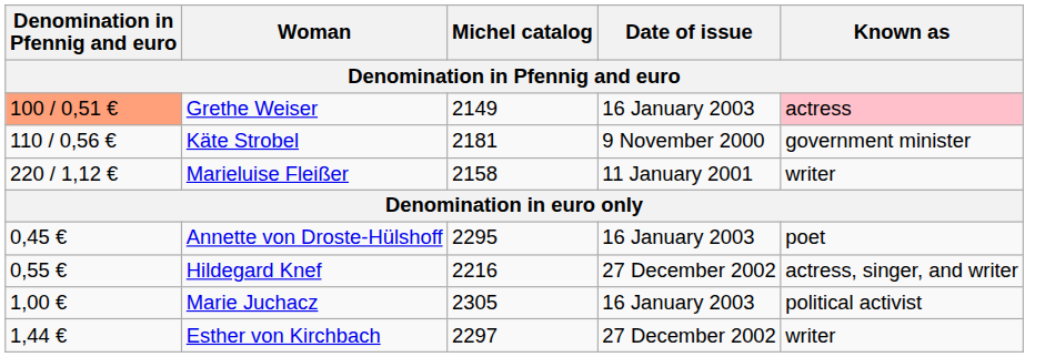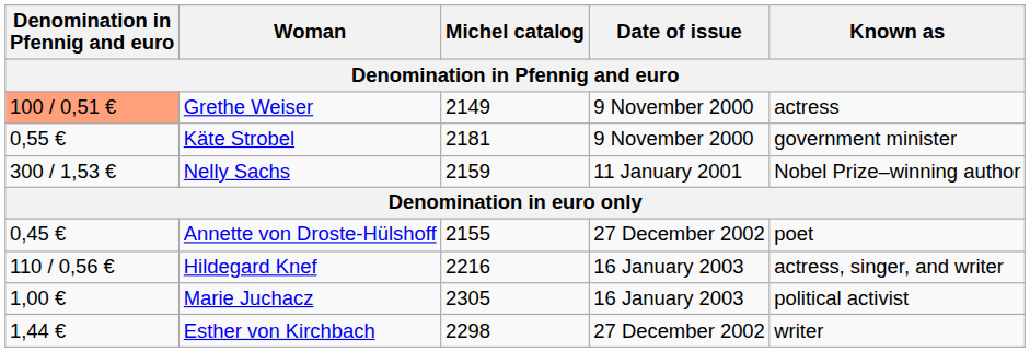Grethe Weiser | Date of issue: 16 January 2003 -> 9 November 2000
Grethe Weiser | Known as: pink background -> no background
Käte Strobel | Denomination in Pfennig and euro: 110 / 0,56 € -> 0,55 €
- row: 220 / 1,12 € | Marieluise Fleißer | 2158 | 11 January 2001 | writer
+ row: 300 / 1,53 € | Nelly Sachs | 2159 | 11 January 2001 | Nobel Prize–winning author
Annette von Droste-Hülshoff | Michel catalog: 2295 -> 2155
Annette von Droste-Hülshoff | Date of issue: 16 January 2003 -> 27 December 2002
Hildegard Knef | Denomination in Pfennig and euro: 0,55 € -> 110 / 0,56 €
Hildegard Knef | Date of issue: 27 December 2002 -> 16 January 2003
Esther von Kirchbach | Michel catalog: 2297 -> 2298
